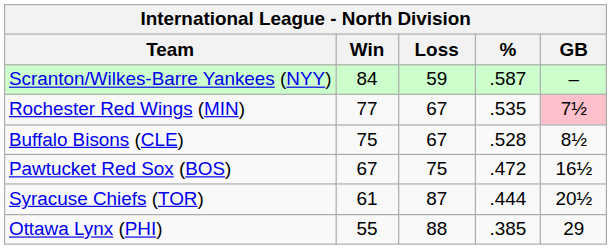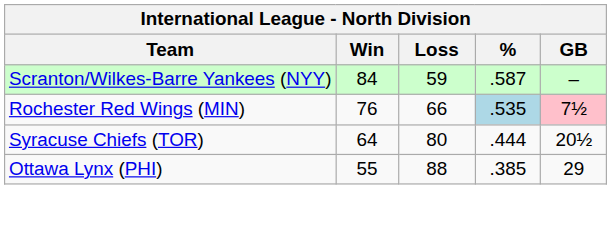Rochester Red Wings (MIN) | Win: 77 -> 76
Rochester Red Wings (MIN) | Loss: 67 -> 66
Rochester Red Wings (MIN) | %: no background -> lightblue background
- row: Buffalo Bisons (CLE) | 75 | 67 | .528 | 8½
- row: Pawtucket Red Sox (BOS) | 67 | 75 | .472 | 16½
Syracuse Chiefs (TOR) | Win: 61 -> 64
Syracuse Chiefs (TOR) | Loss: 87 -> 80
